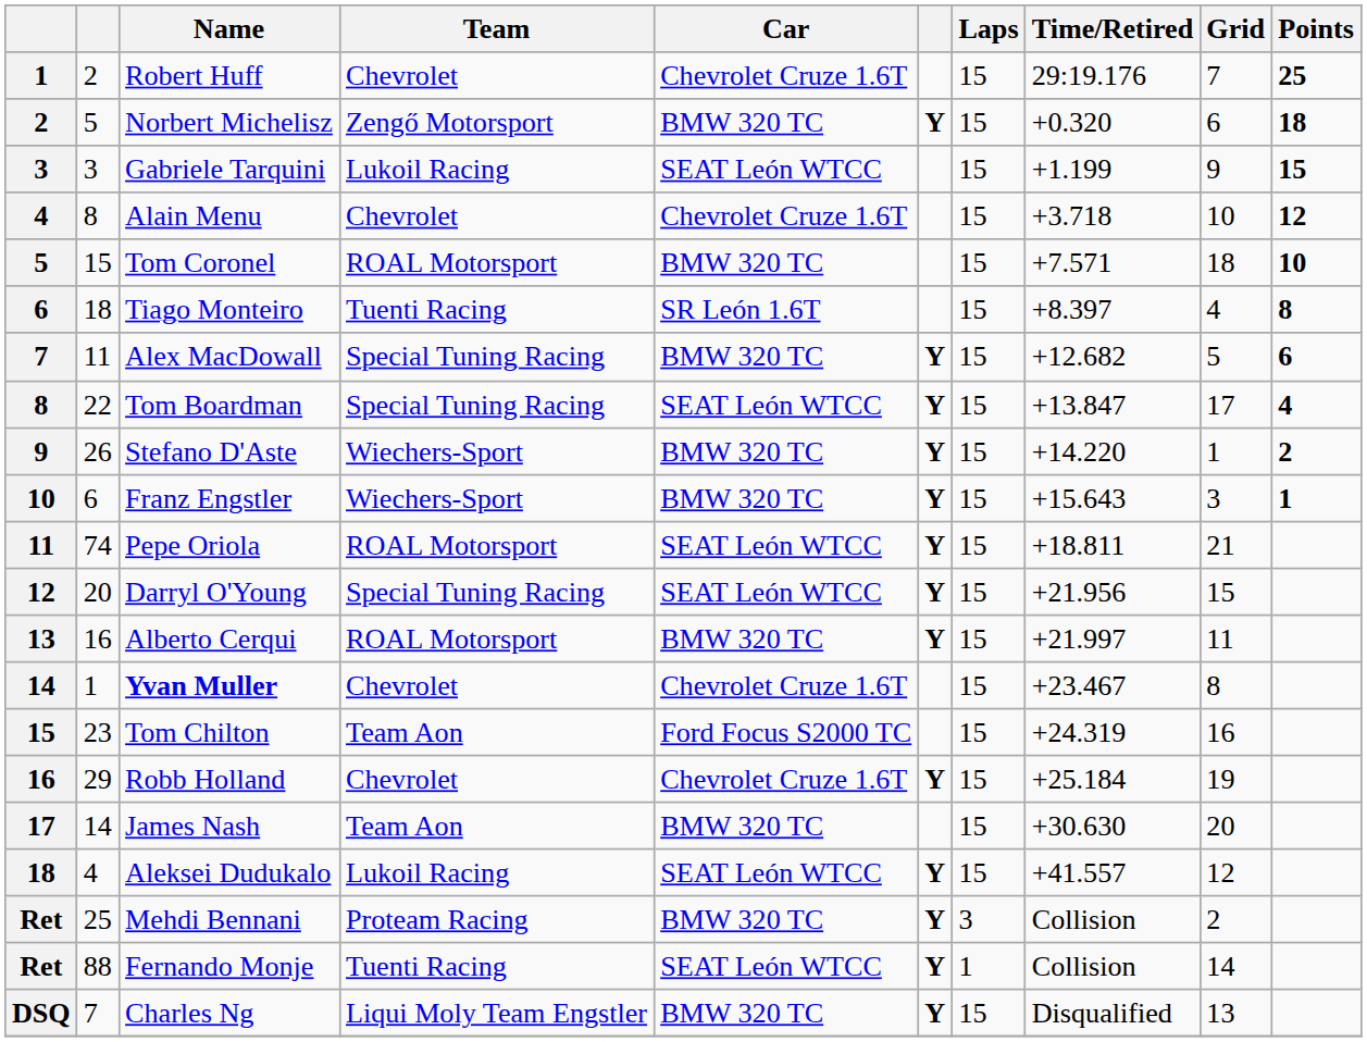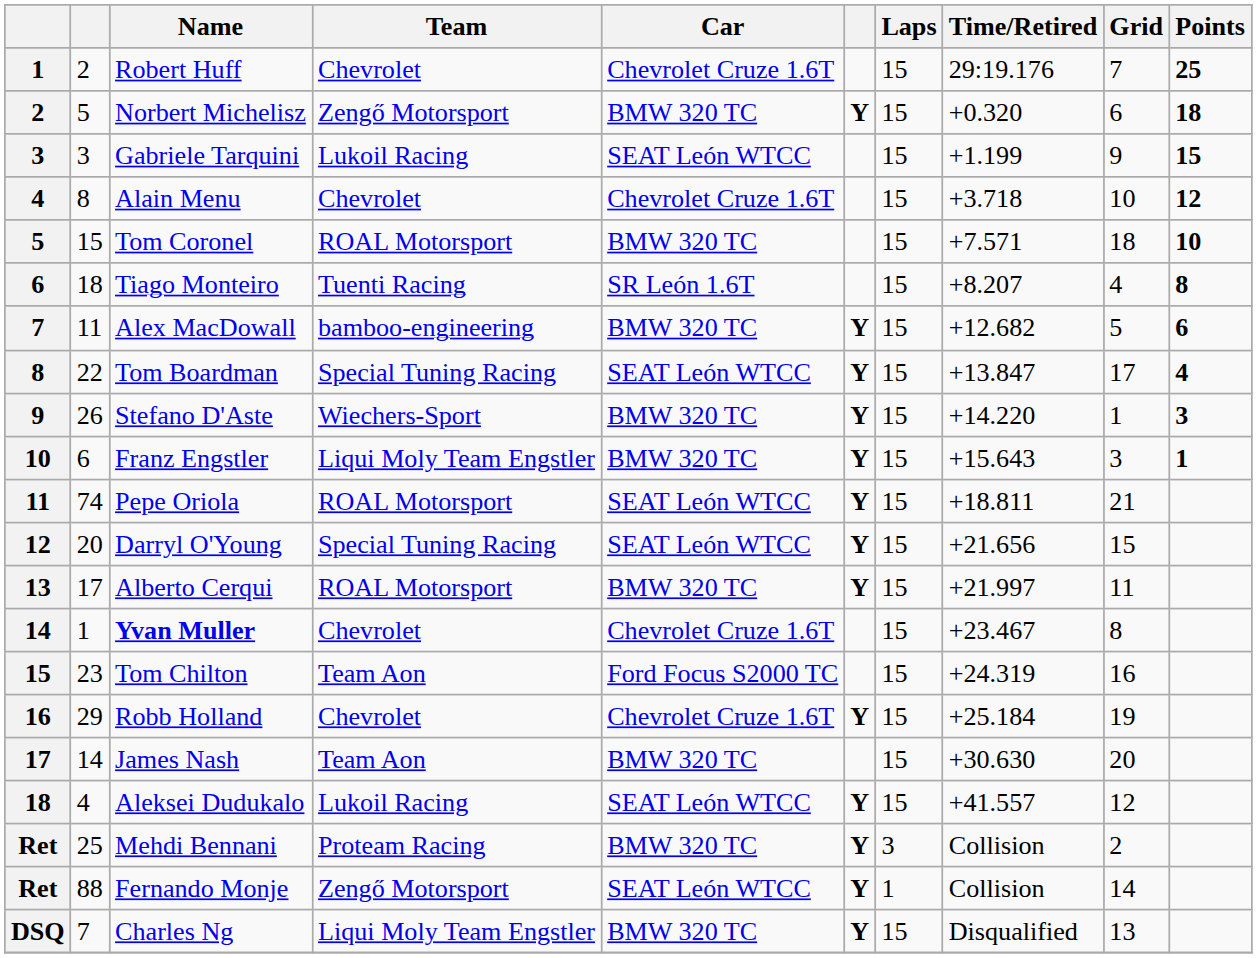Tiago Monteiro | Time/Retired: +8.397 -> +8.207
Alex MacDowall | Team: Special Tuning Racing -> bamboo-engineering
Stefano D'Aste | Points: 2 -> 3
Franz Engstler | Team: Wiechers-Sport -> Liqui Moly Team Engstler
Darryl O'Young | Time/Retired: +21.956 -> +21.656
Alberto Cerqui | column 2: 16 -> 17
Fernando Monje | Team: Tuenti Racing -> Zengő Motorsport
